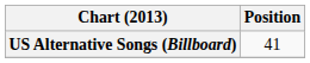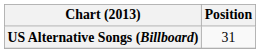US Alternative Songs (Billboard) | Position: 41 -> 31
